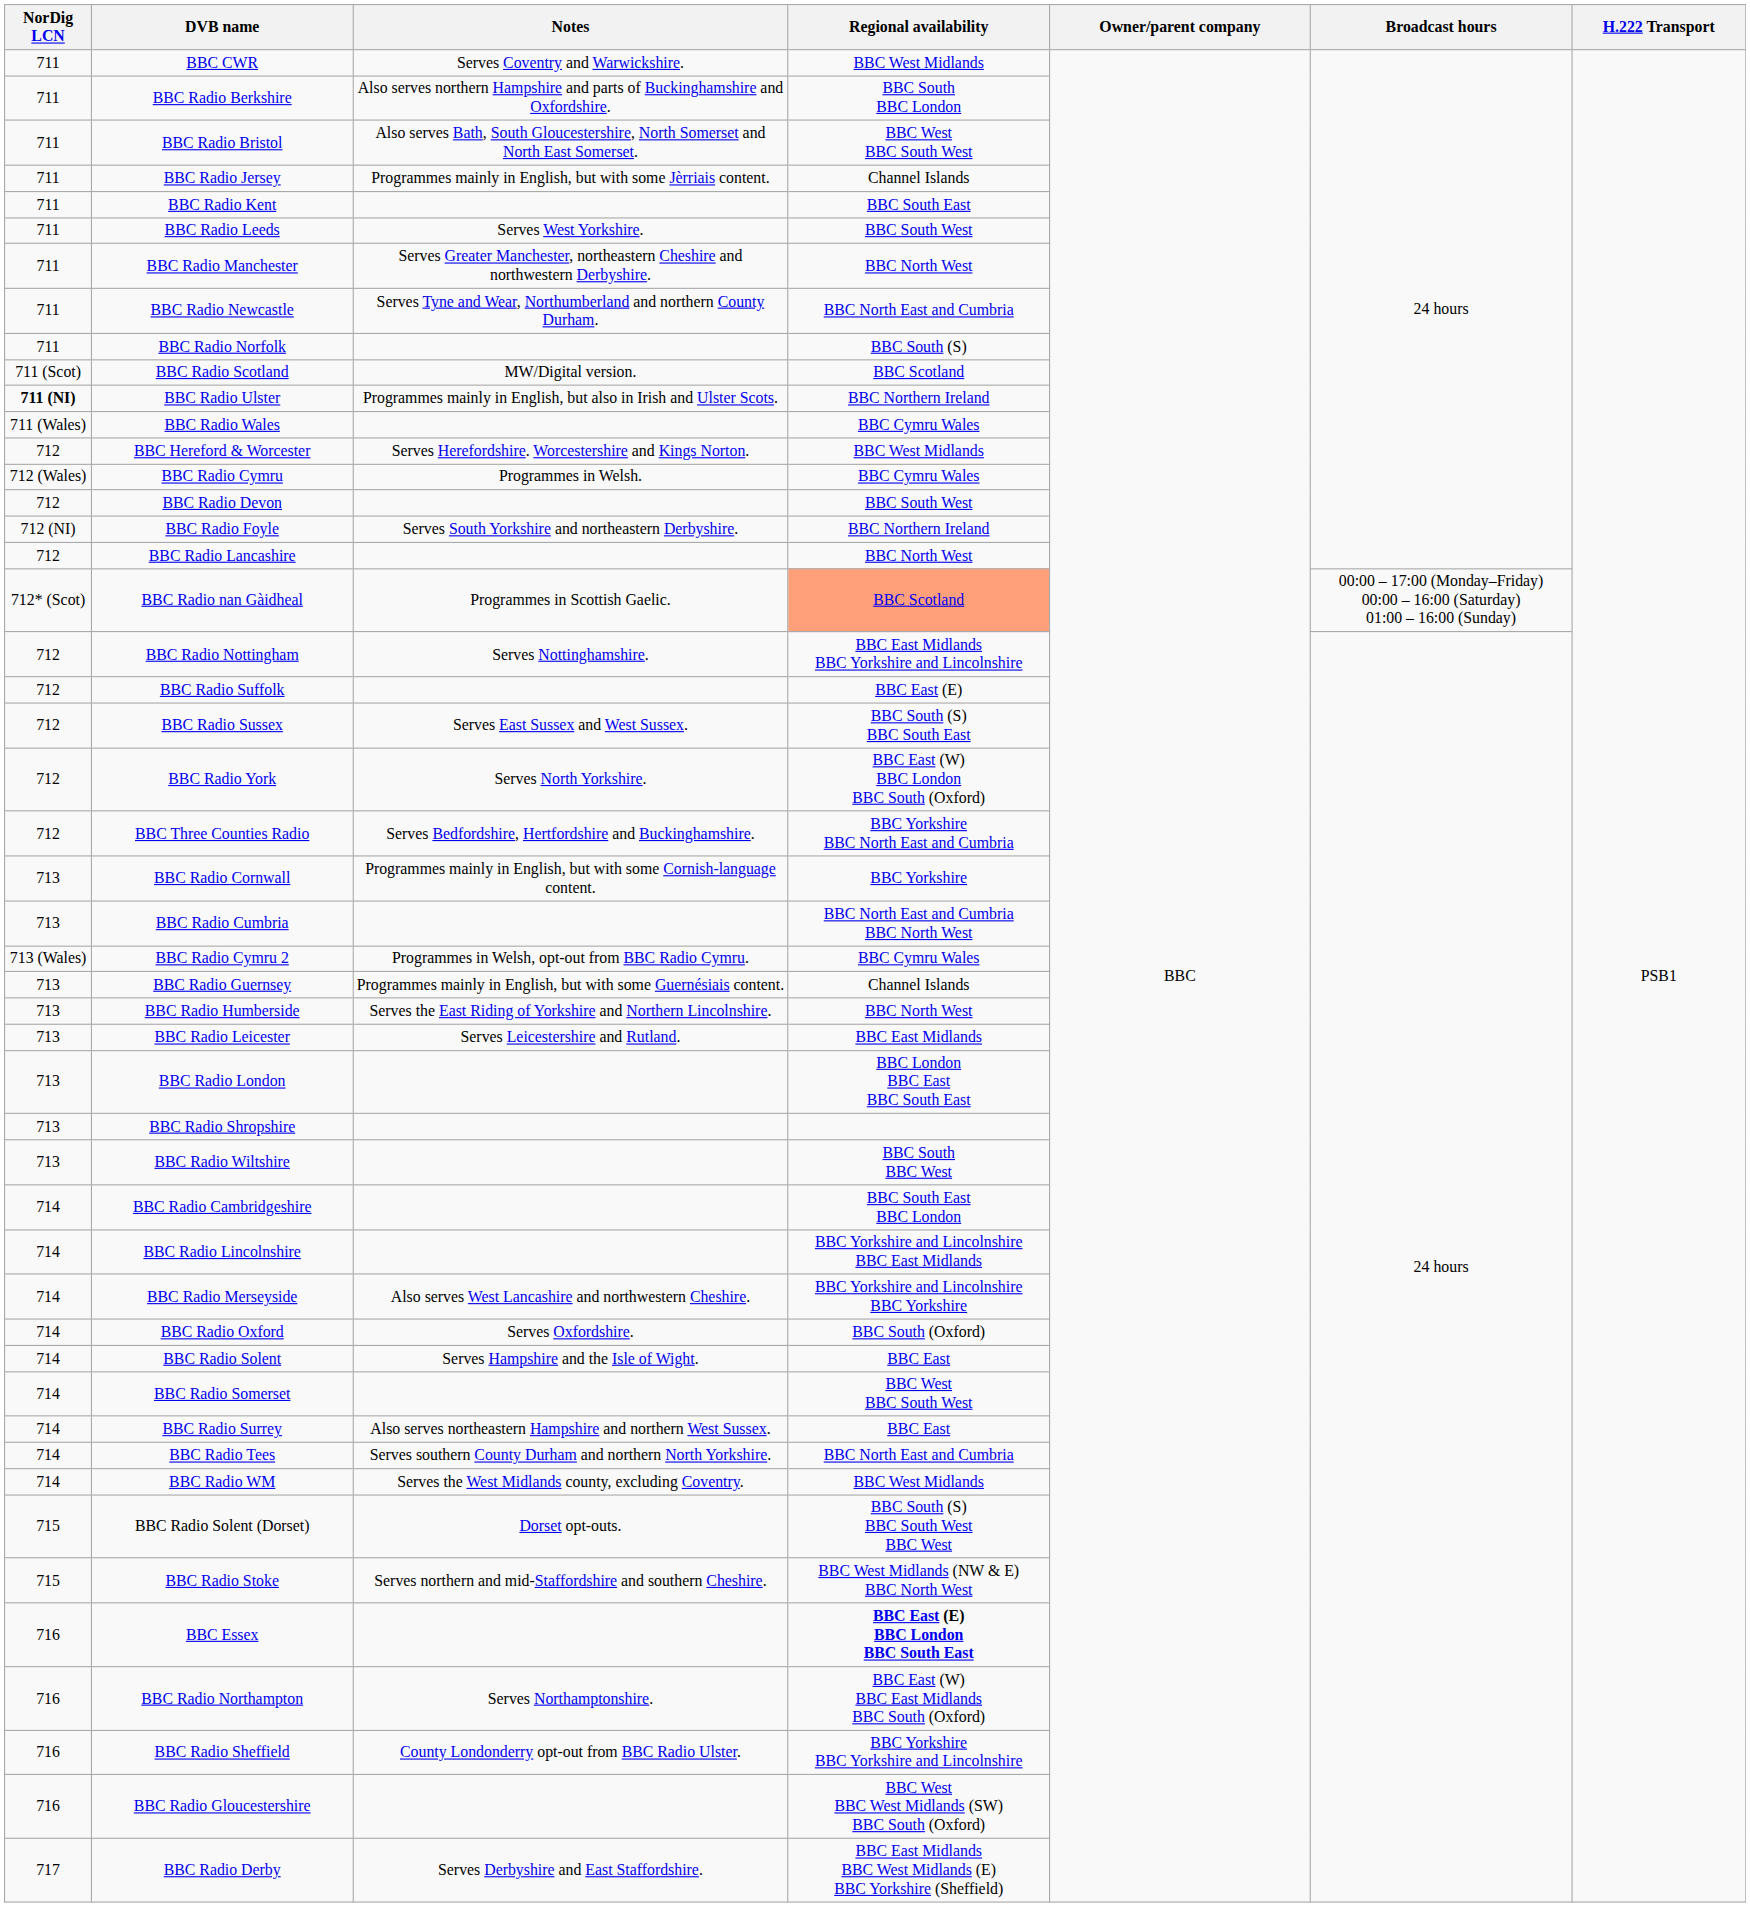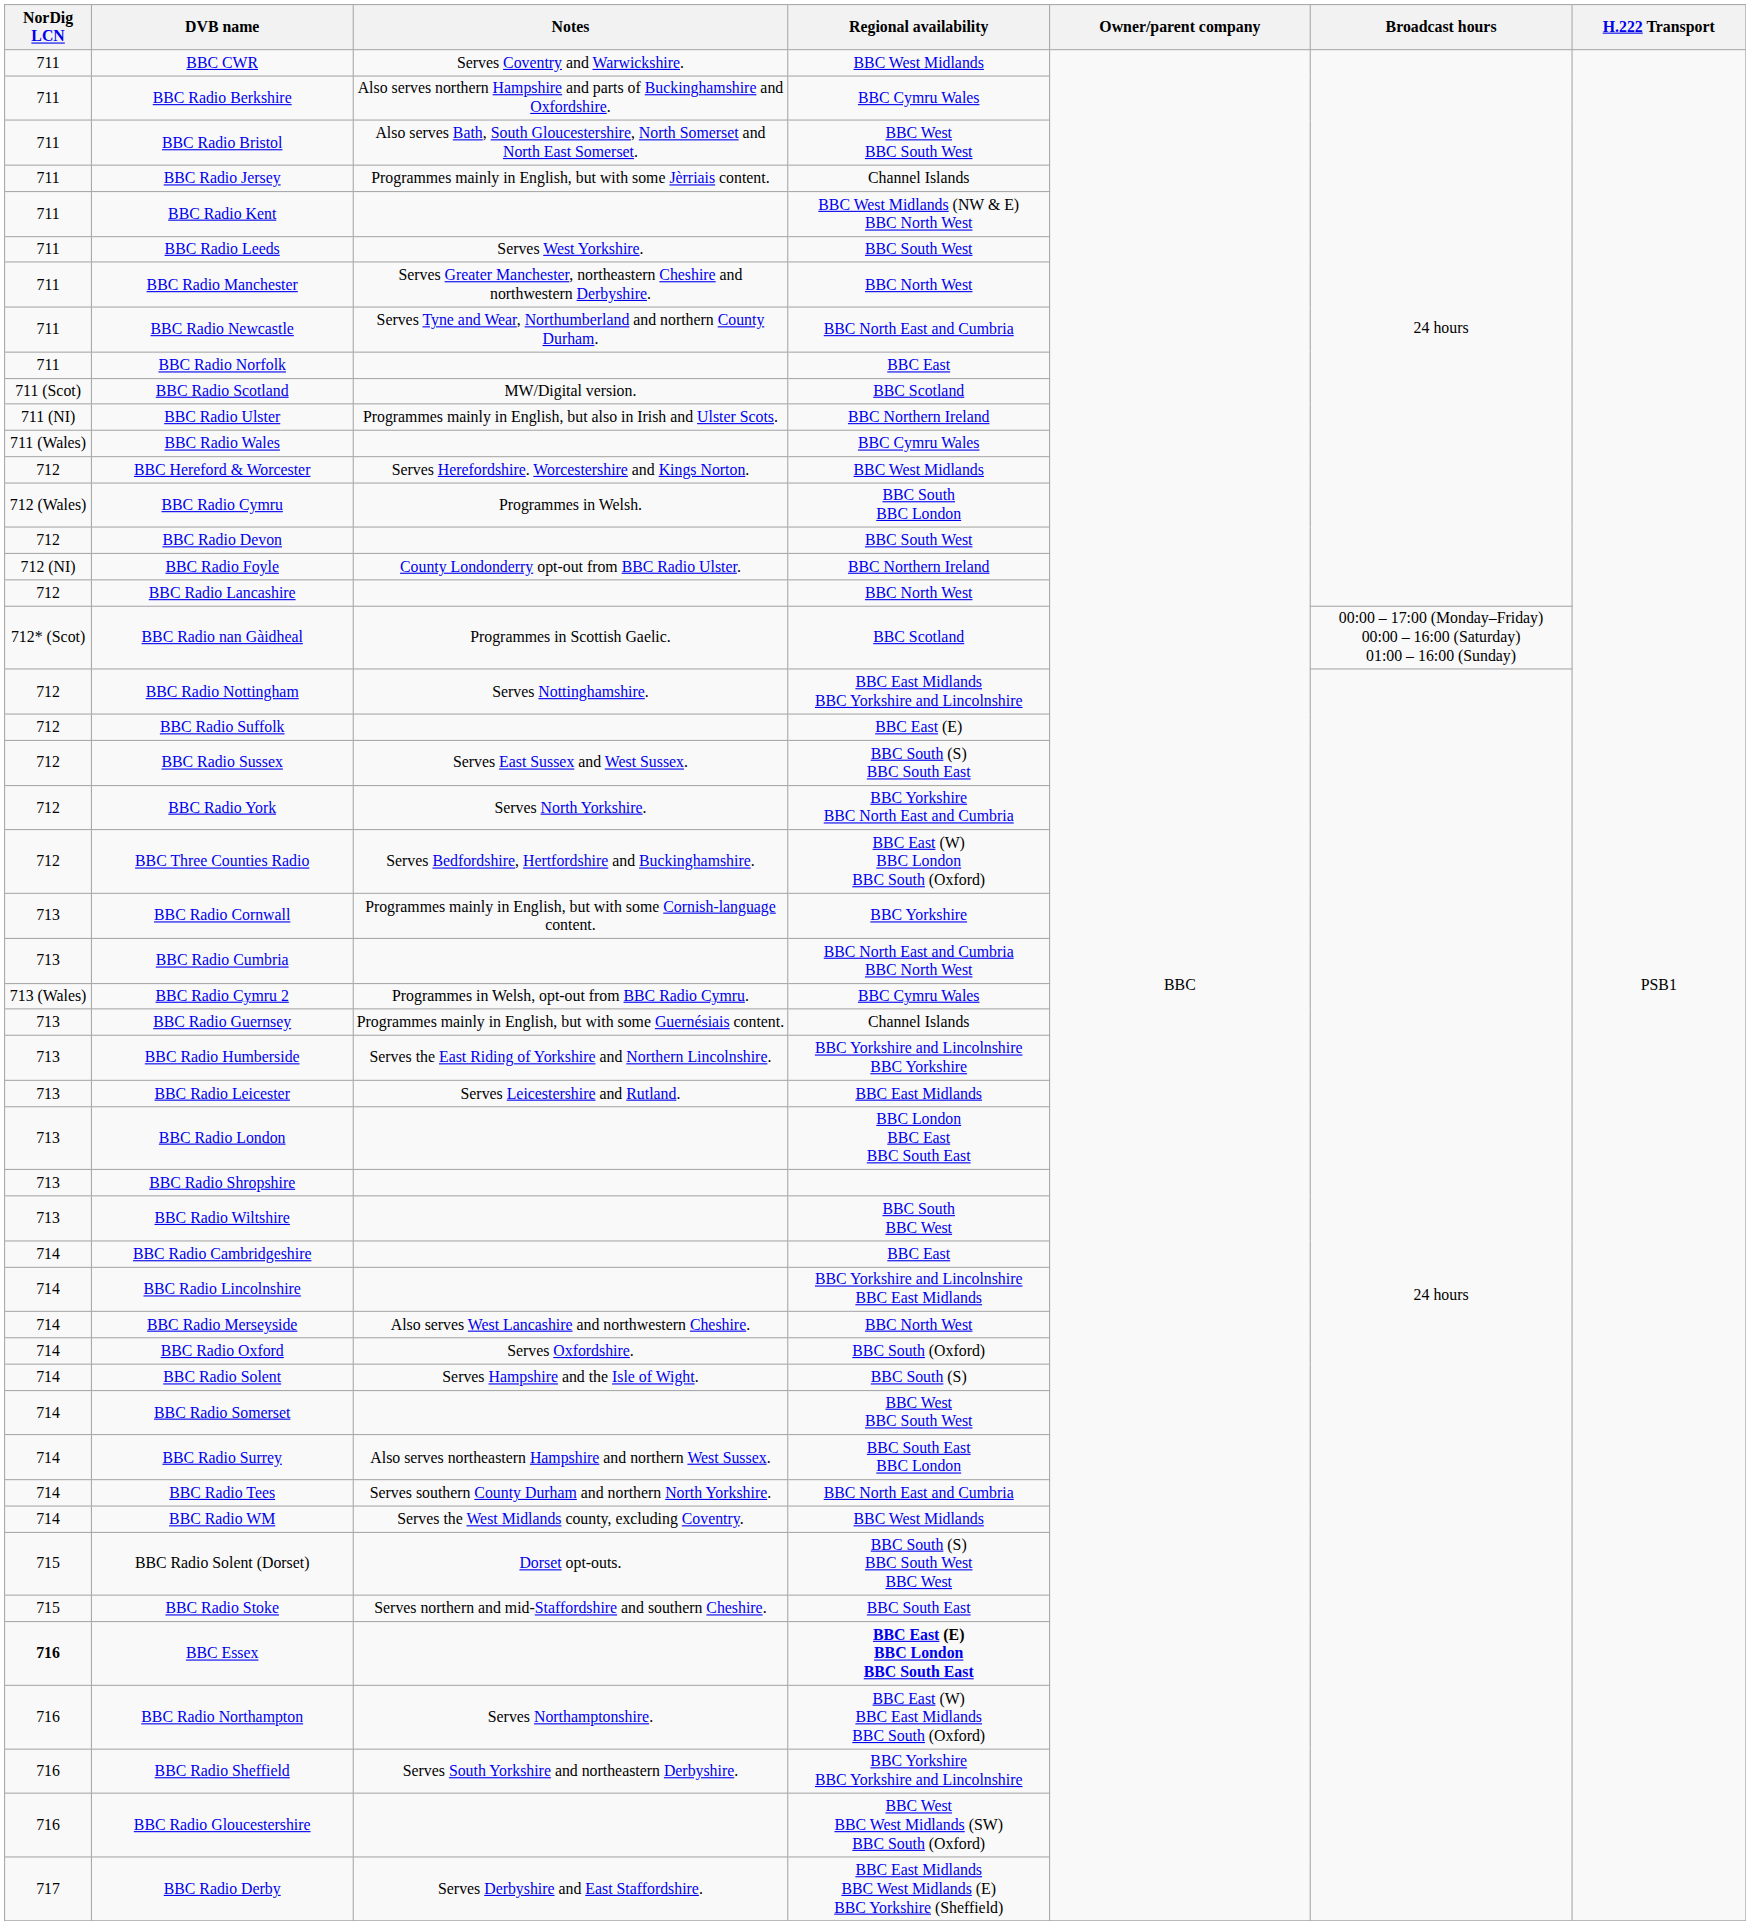BBC Radio Berkshire | Regional availability: BBC South BBC London -> BBC Cymru Wales
BBC Radio Kent | Regional availability: BBC South East -> BBC West Midlands (NW & E) BBC North West
BBC Radio Norfolk | Regional availability: BBC South (S) -> BBC East
BBC Radio Ulster | NorDig LCN: bold -> normal
BBC Radio Cymru | Regional availability: BBC Cymru Wales -> BBC South BBC London
BBC Radio Foyle | Notes: Serves South Yorkshire and northeastern Derbyshire. -> County Londonderry opt-out from BBC Radio Ulster.
BBC Radio nan Gàidheal | Regional availability: lightsalmon background -> no background
BBC Radio York | Regional availability: BBC East (W) BBC London BBC South (Oxford) -> BBC Yorkshire BBC North East and Cumbria
BBC Three Counties Radio | Regional availability: BBC Yorkshire BBC North East and Cumbria -> BBC East (W) BBC London BBC South (Oxford)
BBC Radio Humberside | Regional availability: BBC North West -> BBC Yorkshire and Lincolnshire BBC Yorkshire
BBC Radio Cambridgeshire | Regional availability: BBC South East BBC London -> BBC East
BBC Radio Merseyside | Regional availability: BBC Yorkshire and Lincolnshire BBC Yorkshire -> BBC North West
BBC Radio Solent | Regional availability: BBC East -> BBC South (S)
BBC Radio Surrey | Regional availability: BBC East -> BBC South East BBC London
BBC Radio Stoke | Regional availability: BBC West Midlands (NW & E) BBC North West -> BBC South East
BBC Essex | NorDig LCN: normal -> bold
BBC Radio Sheffield | Notes: County Londonderry opt-out from BBC Radio Ulster. -> Serves South Yorkshire and northeastern Derbyshire.
